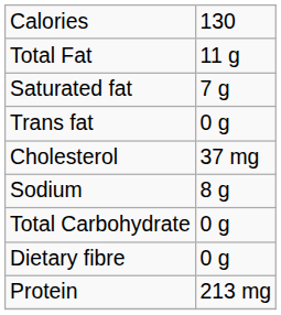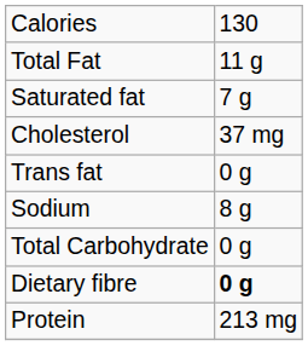rows swapped: Trans fat <-> Cholesterol
Dietary fibre | column 2: normal -> bold
